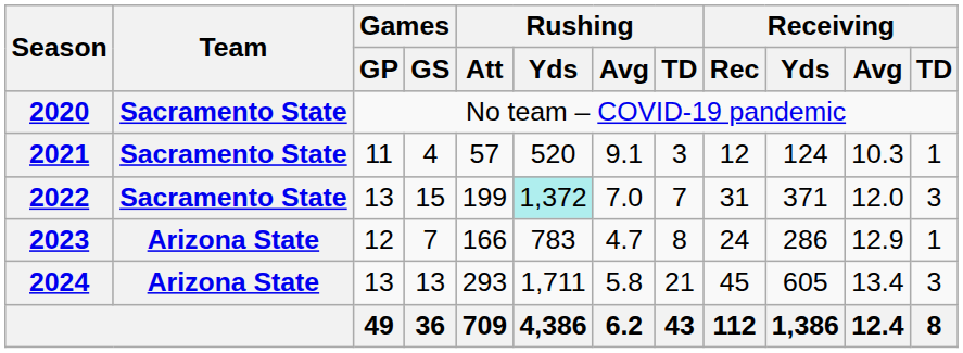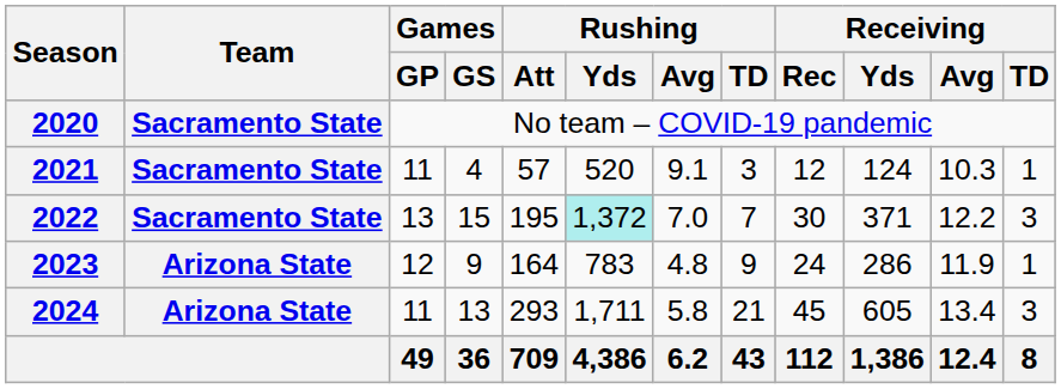2022 | Rushing / Att: 199 -> 195
2022 | Receiving / Rec: 31 -> 30
2022 | Receiving / Avg: 12.0 -> 12.2
2023 | Games / GS: 7 -> 9
2023 | Rushing / Att: 166 -> 164
2023 | Rushing / Avg: 4.7 -> 4.8
2023 | Rushing / TD: 8 -> 9
2023 | Receiving / Avg: 12.9 -> 11.9
2024 | Games / GP: 13 -> 11
